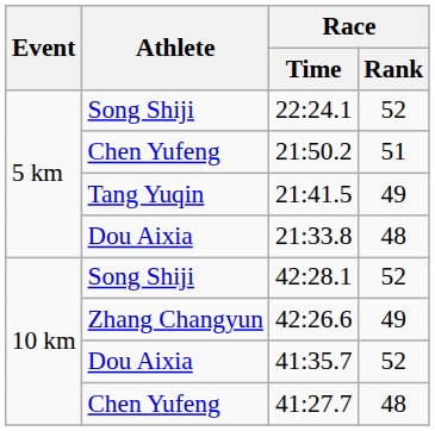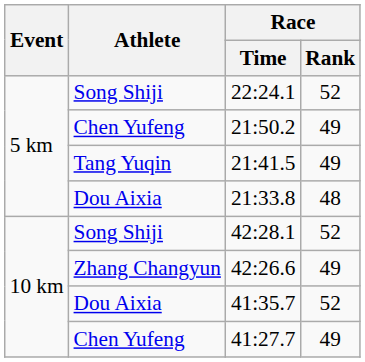21:50.2 | Race / Rank: 51 -> 49
41:27.7 | Race / Rank: 48 -> 49
